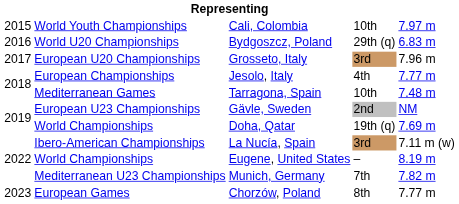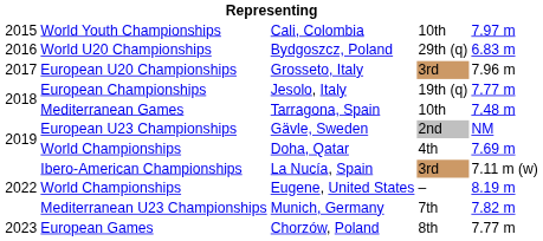Jesolo, Italy | column 4: 4th -> 19th (q)
Doha, Qatar | column 4: 19th (q) -> 4th
